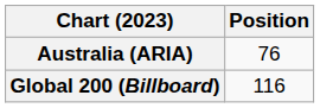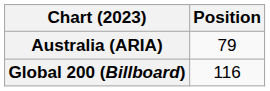Australia (ARIA) | Position: 76 -> 79
